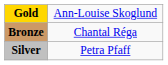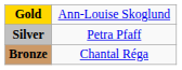rows swapped: Silver <-> Bronze
